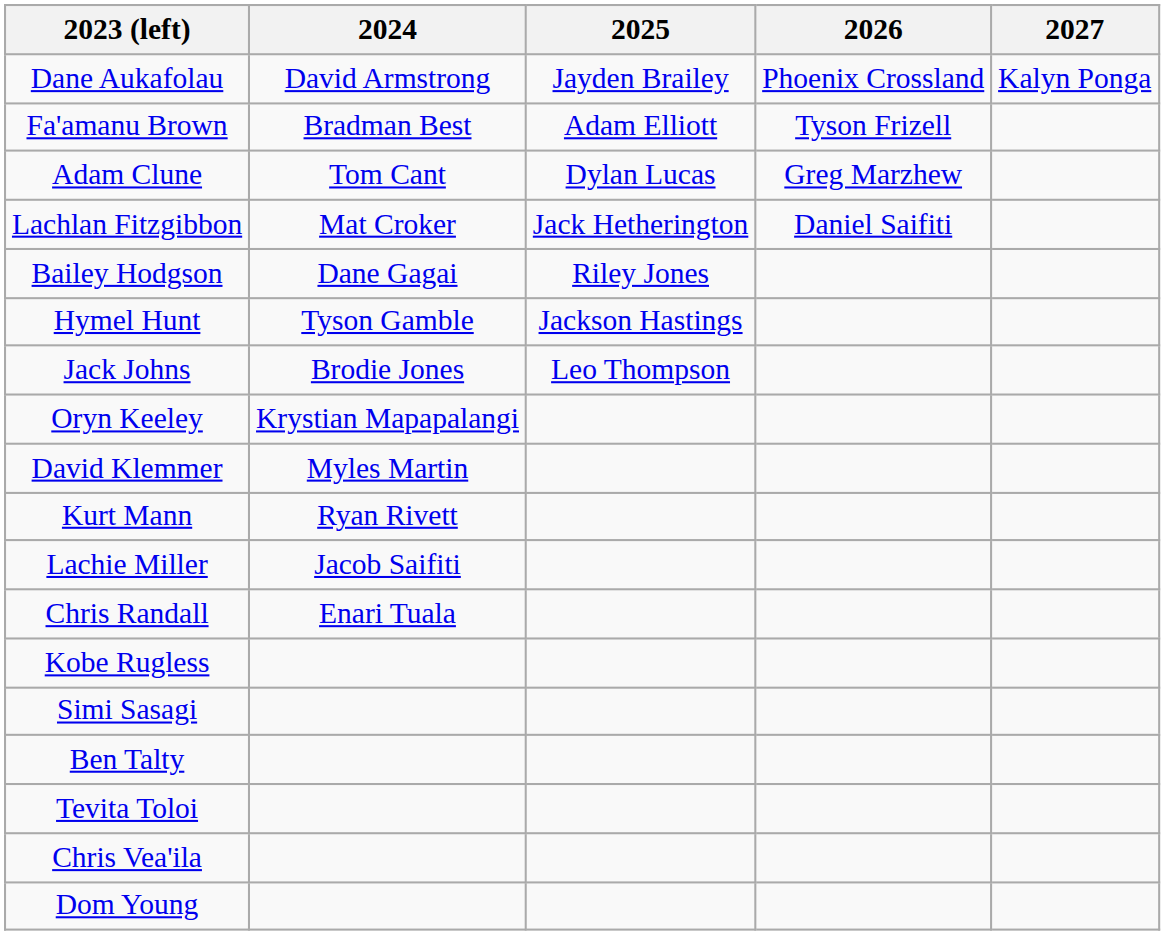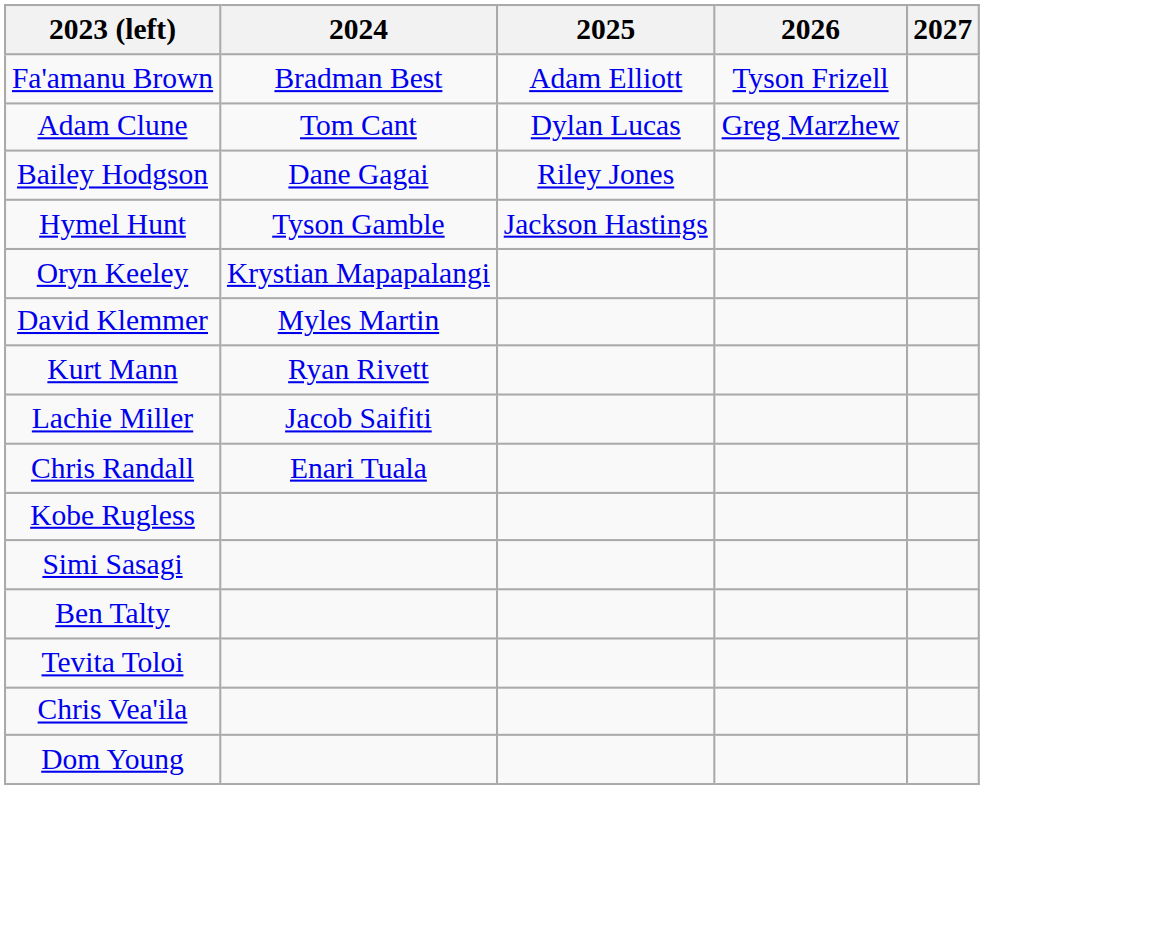- row: Dane Aukafolau | David Armstrong | Jayden Brailey | Phoenix Crossland | Kalyn Ponga
- row: Lachlan Fitzgibbon | Mat Croker | Jack Hetherington | Daniel Saifiti
- row: Jack Johns | Brodie Jones | Leo Thompson
